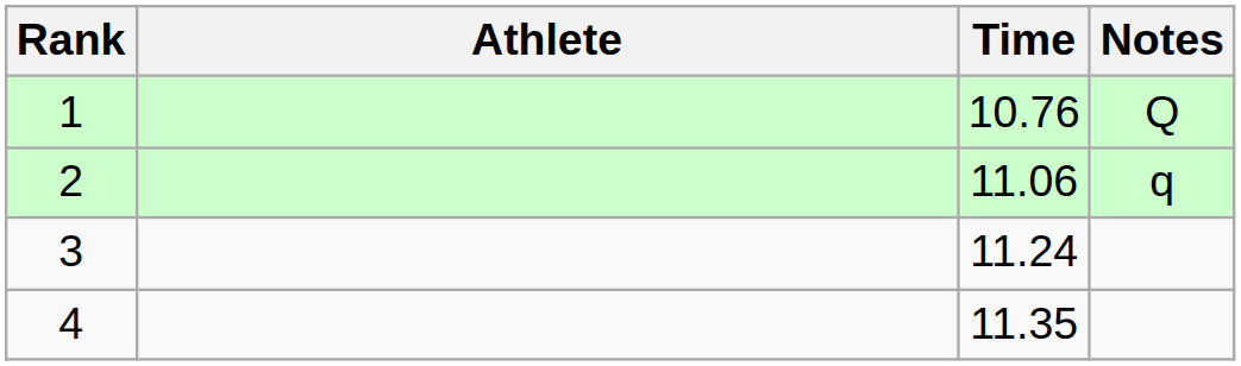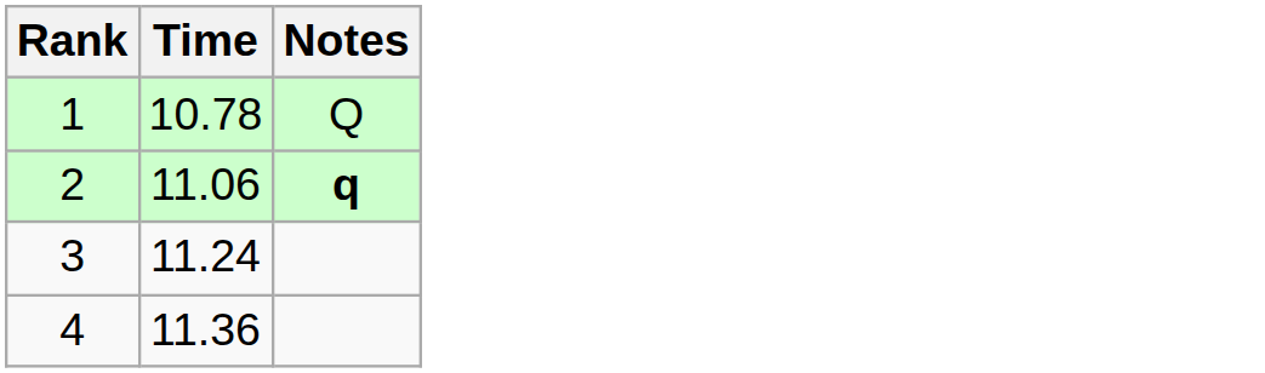- column: Athlete
1 | Time: 10.76 -> 10.78
2 | Notes: normal -> bold
4 | Time: 11.35 -> 11.36
